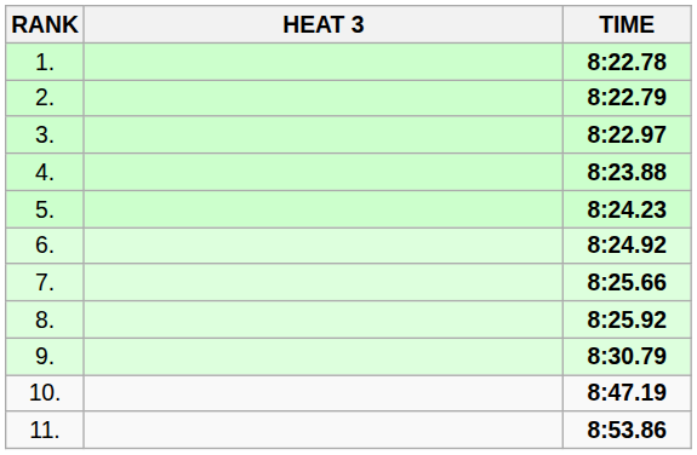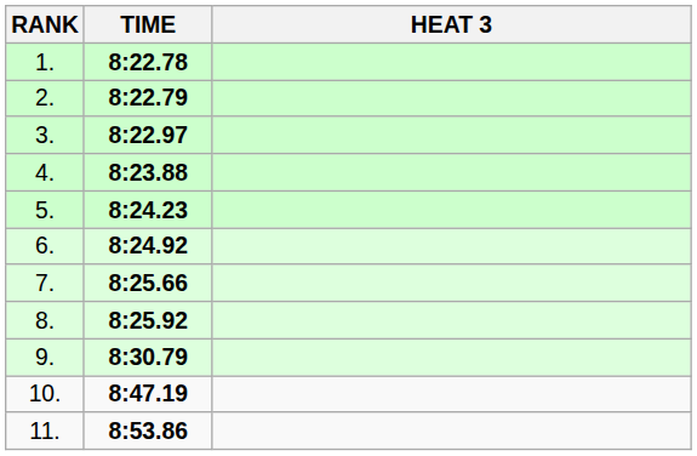columns swapped: HEAT 3 <-> TIME
